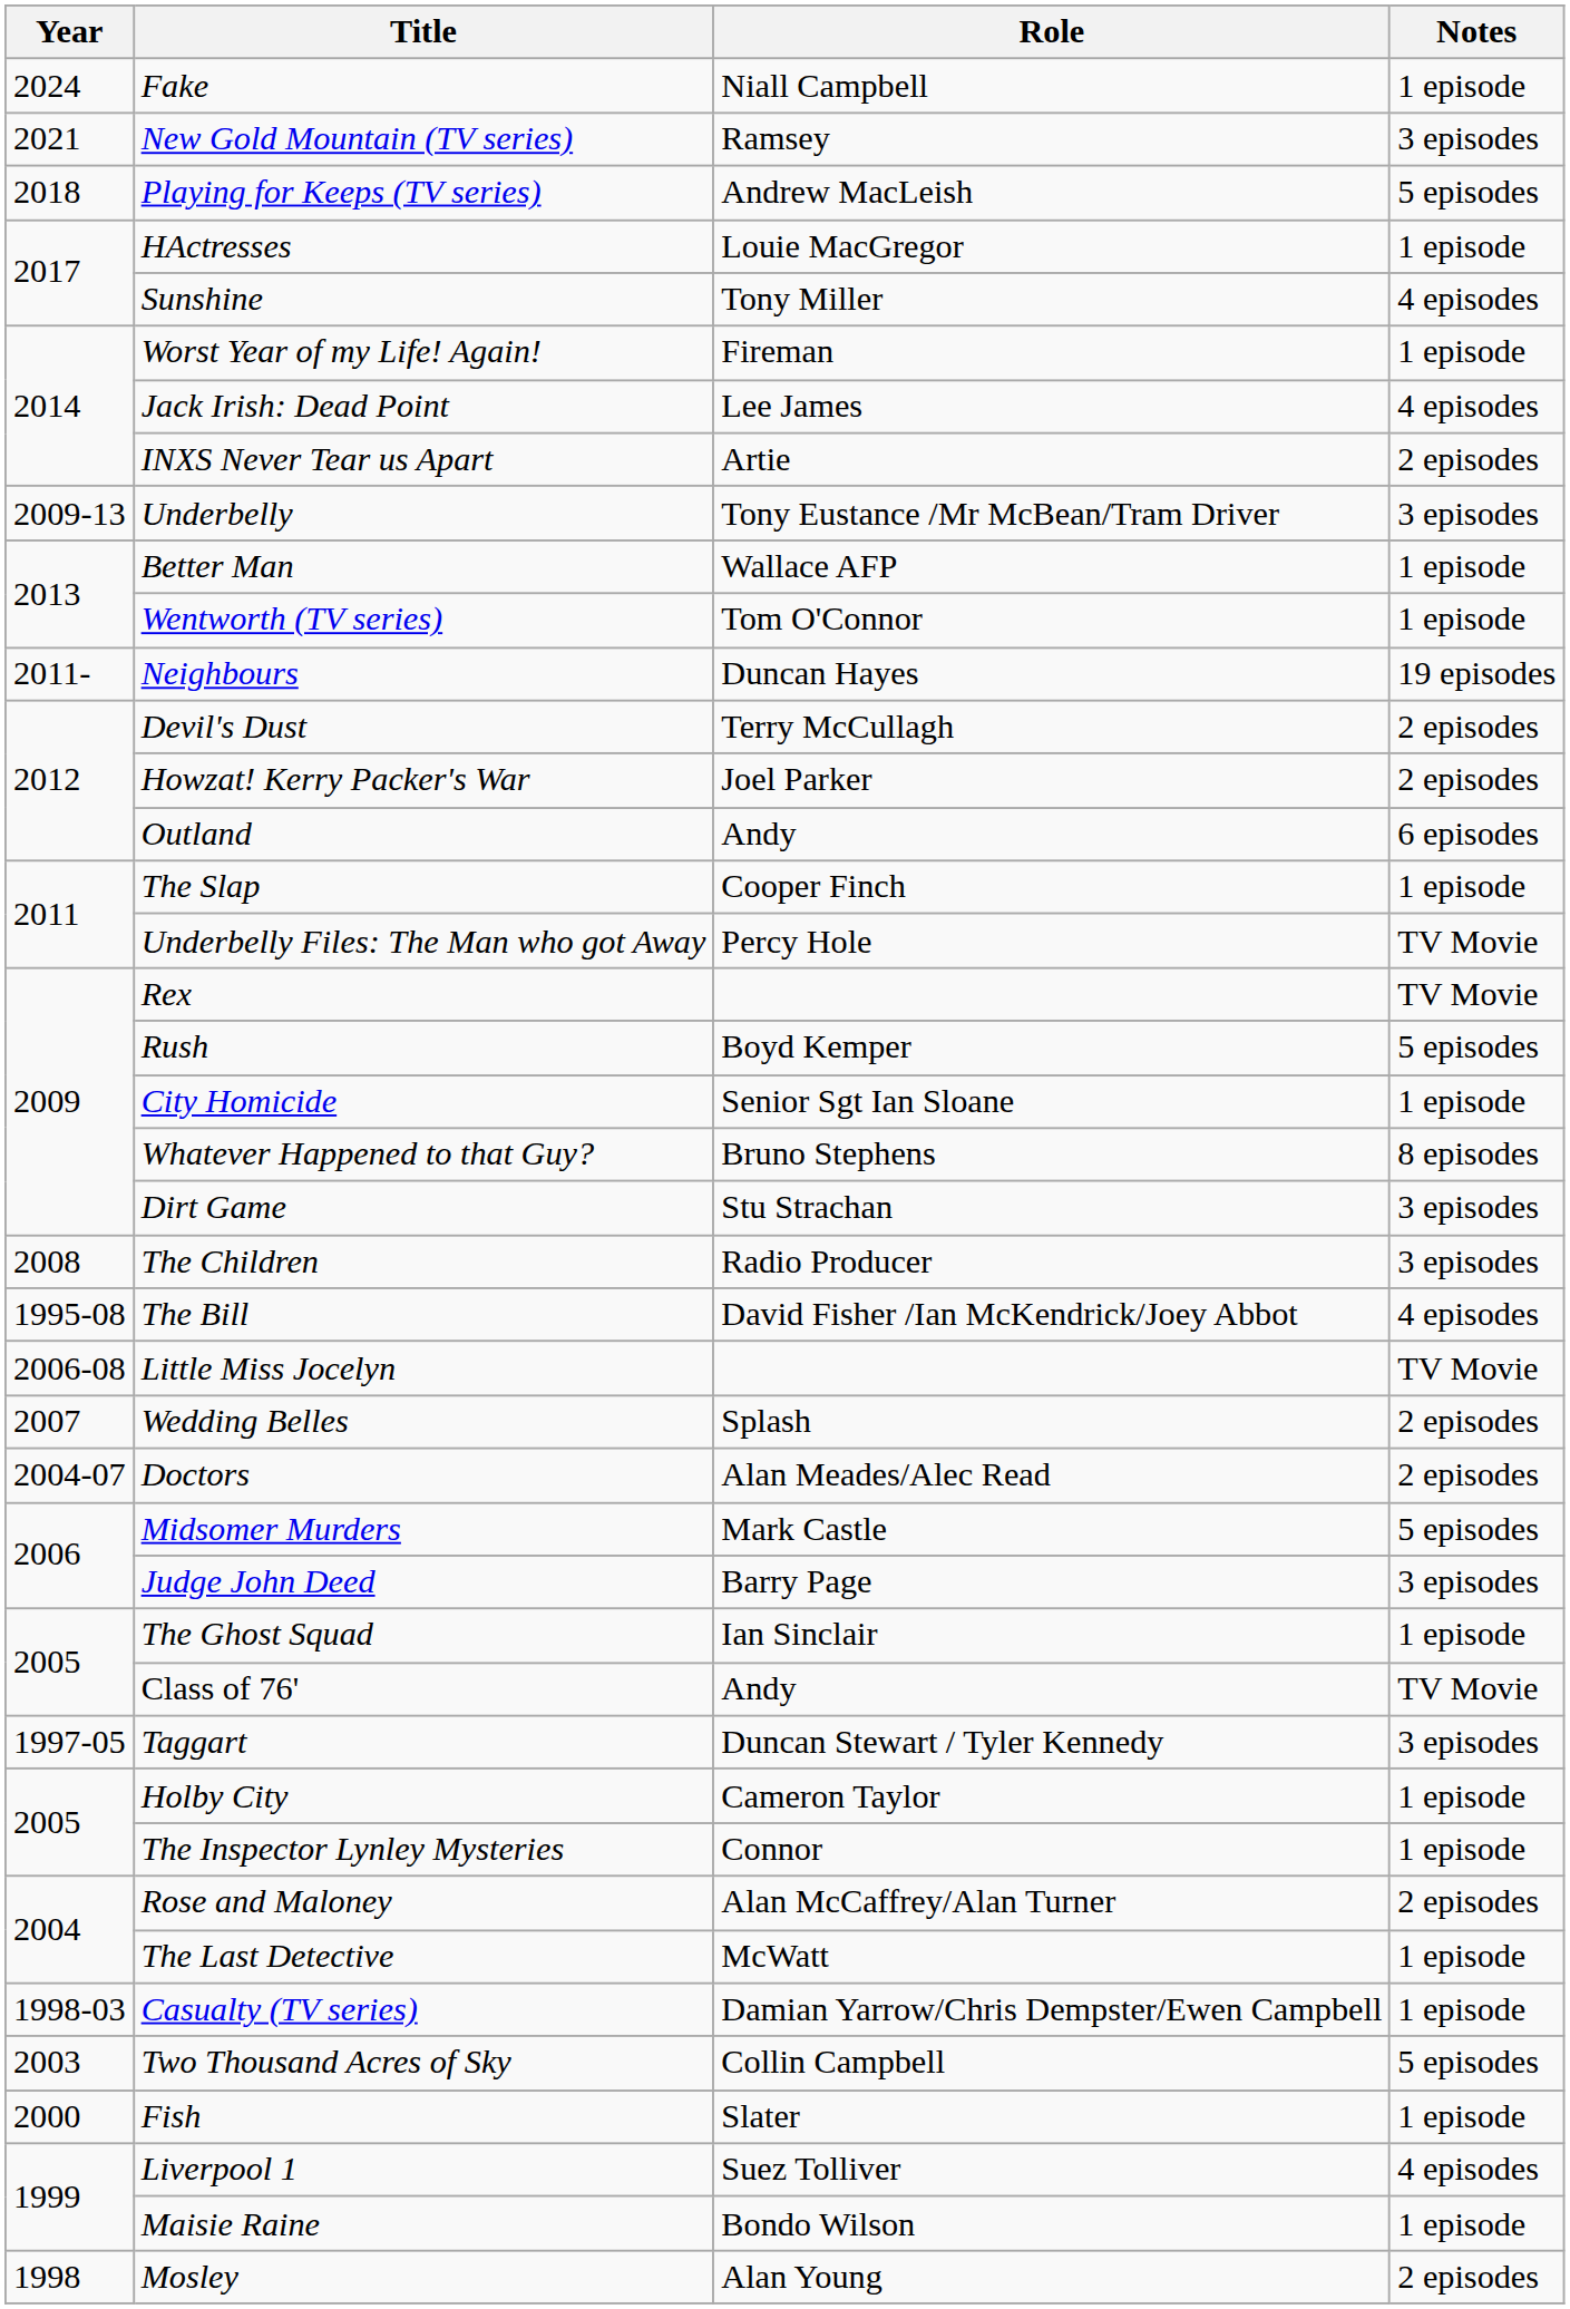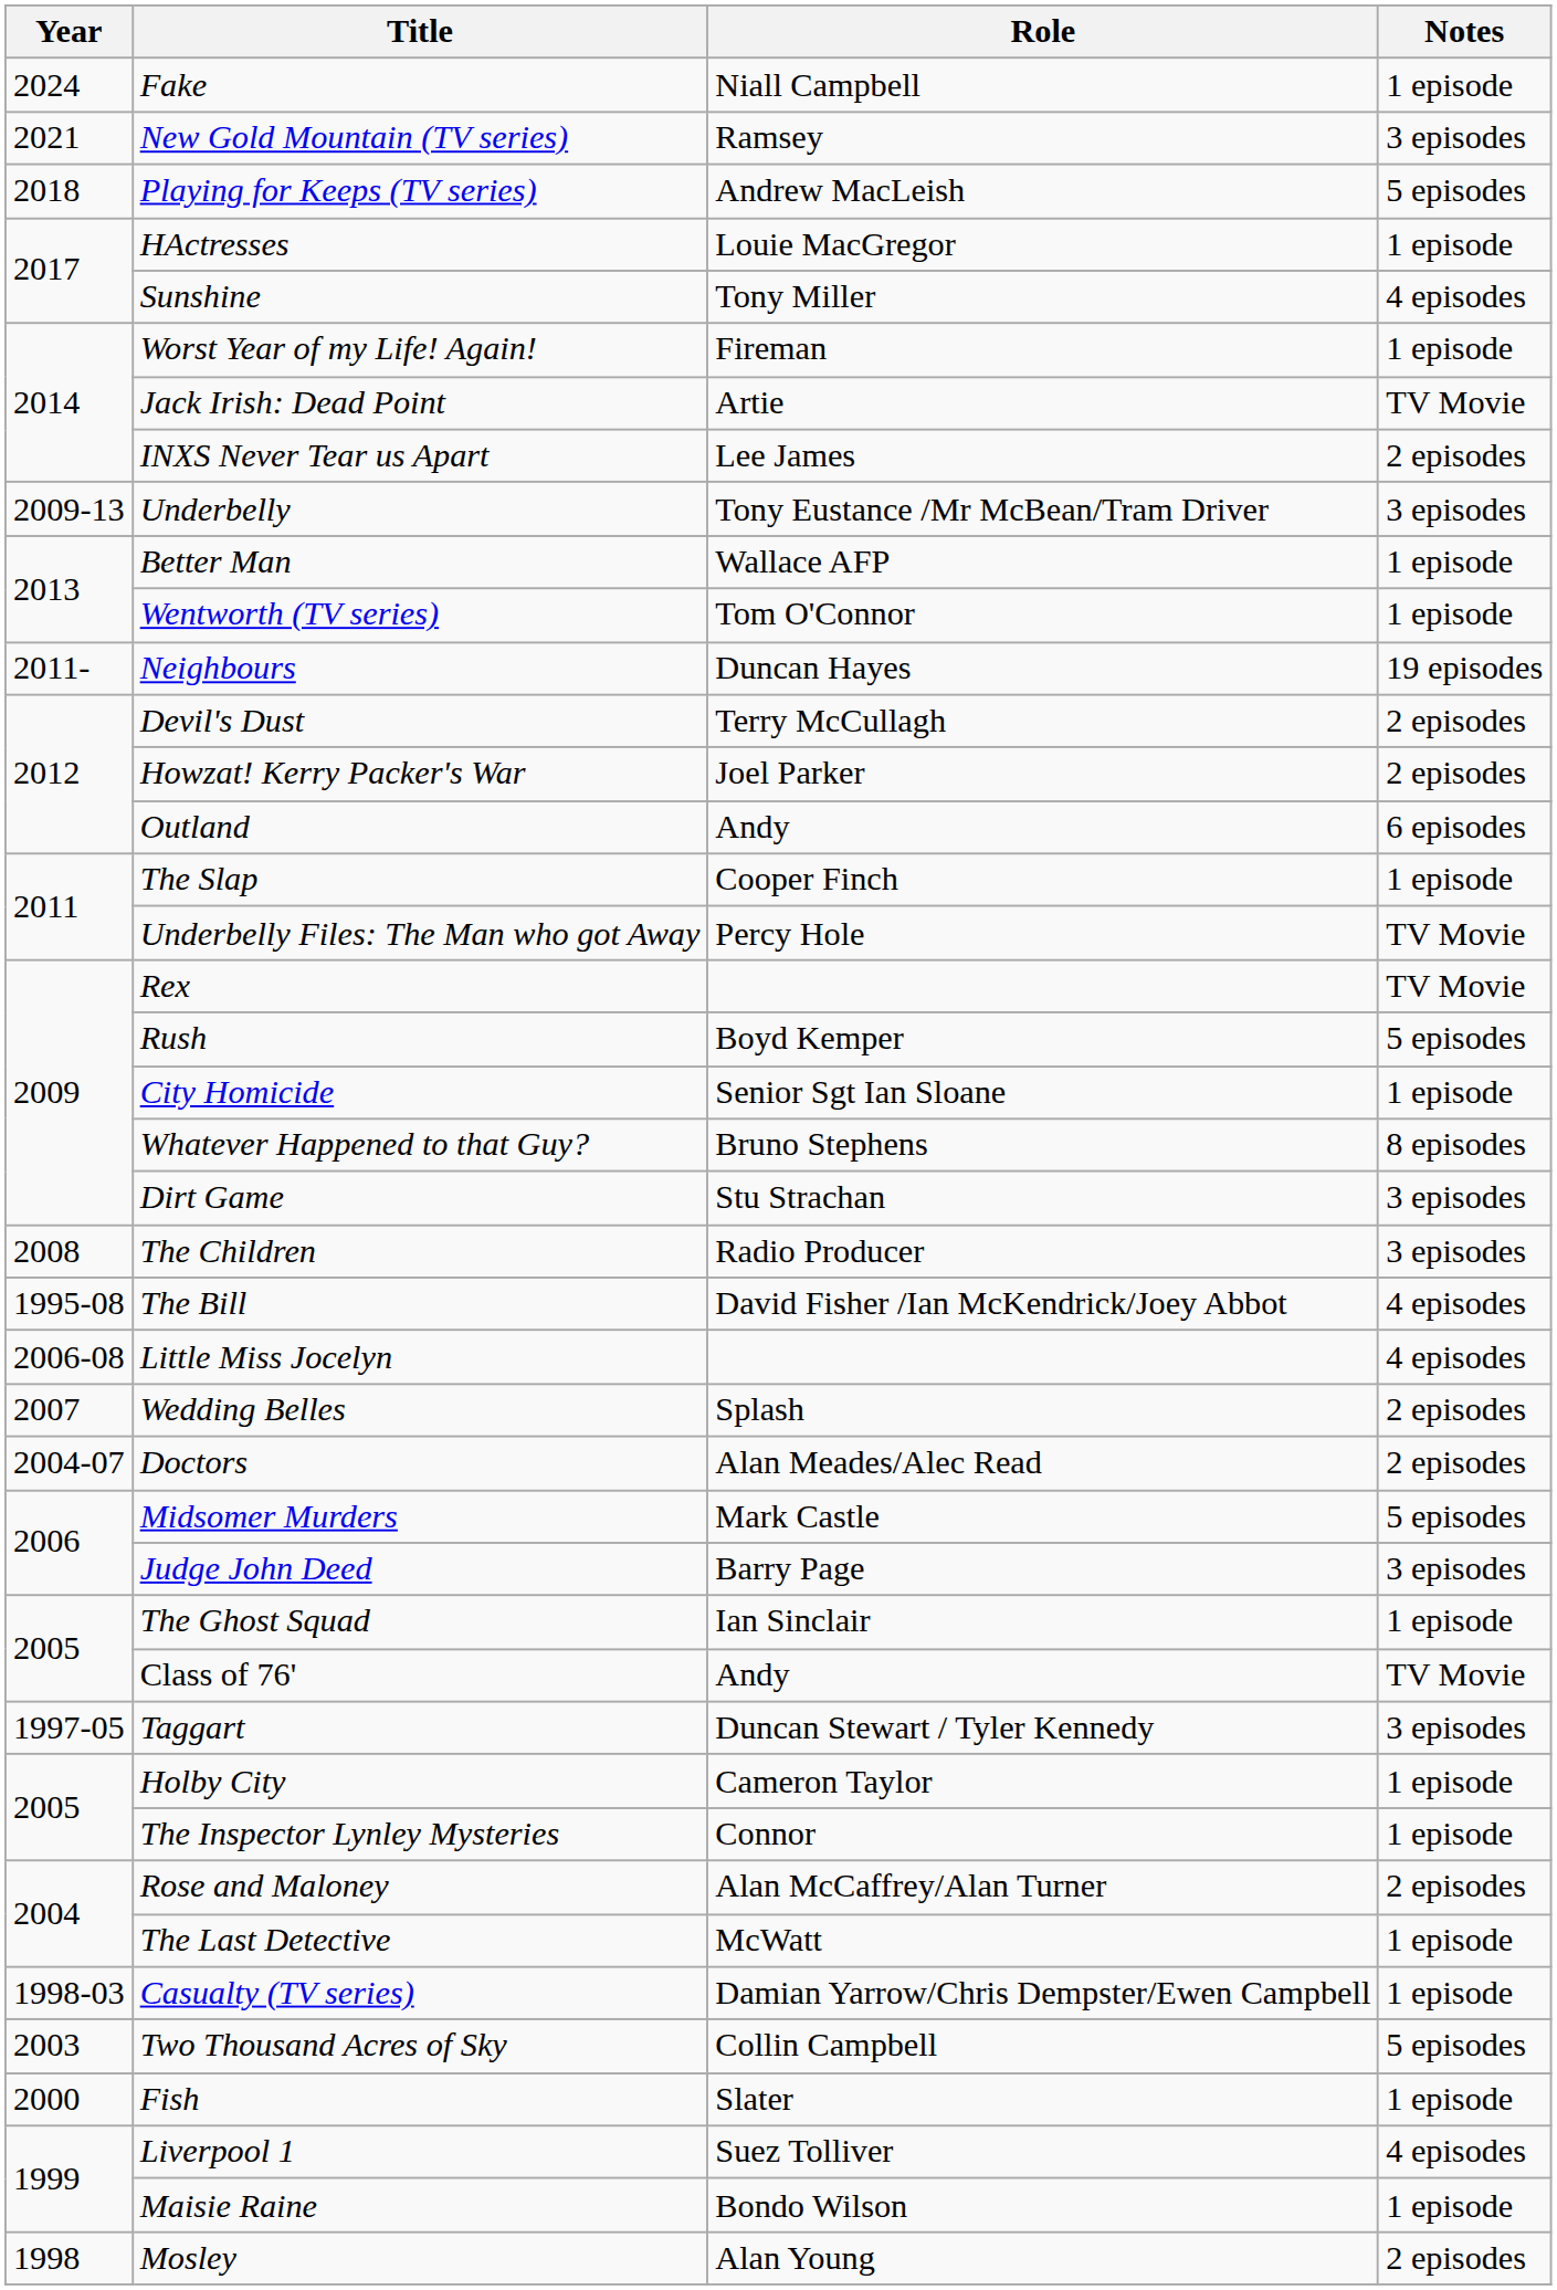Jack Irish: Dead Point | Role: Lee James -> Artie
Jack Irish: Dead Point | Notes: 4 episodes -> TV Movie
INXS Never Tear us Apart | Role: Artie -> Lee James
Little Miss Jocelyn | Notes: TV Movie -> 4 episodes
